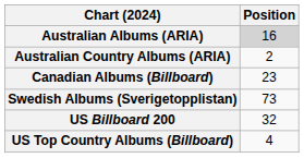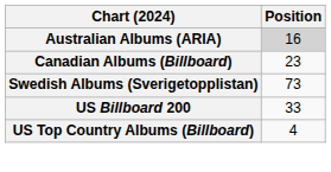- row: Australian Country Albums (ARIA) | 2
US Billboard 200 | Position: 32 -> 33
